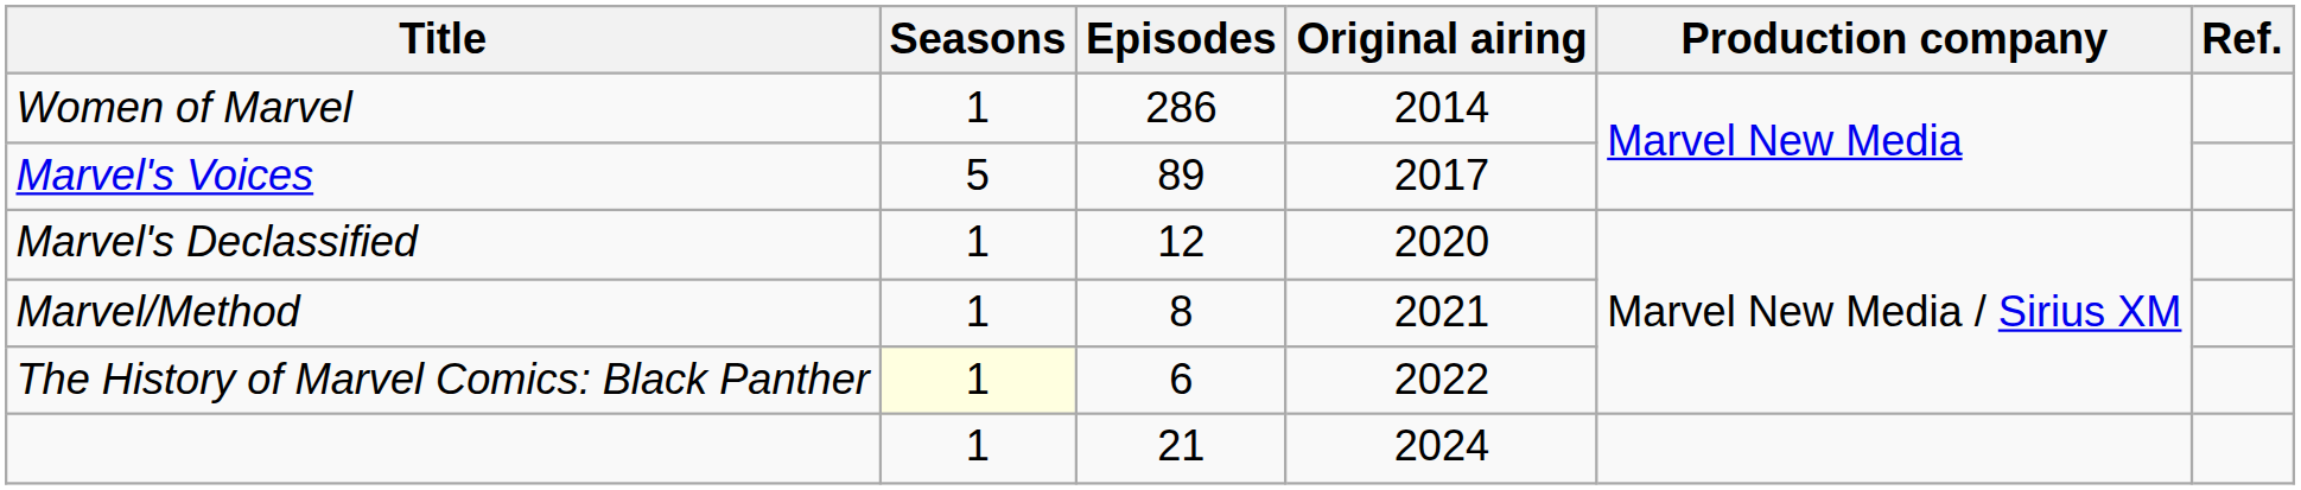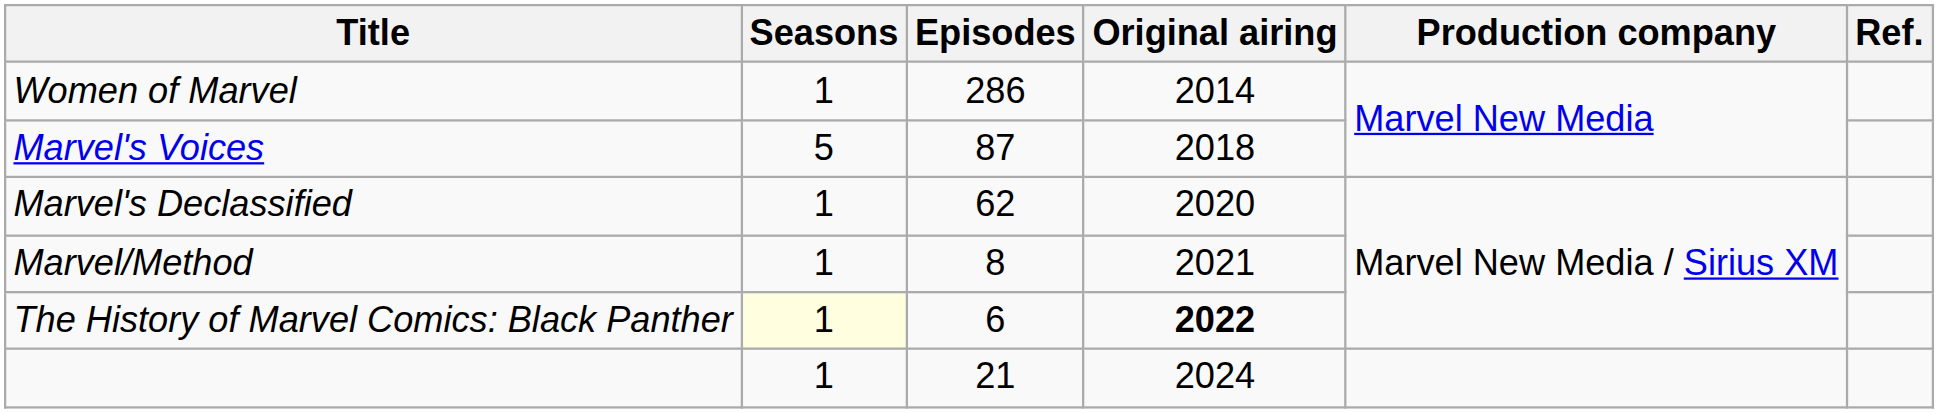Marvel's Voices | Episodes: 89 -> 87
Marvel's Voices | Original airing: 2017 -> 2018
Marvel's Declassified | Episodes: 12 -> 62
The History of Marvel Comics: Black Panther | Original airing: normal -> bold
